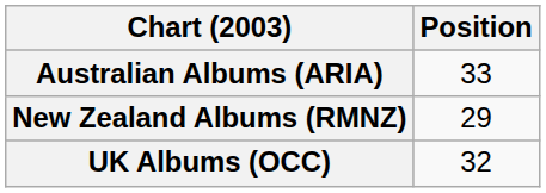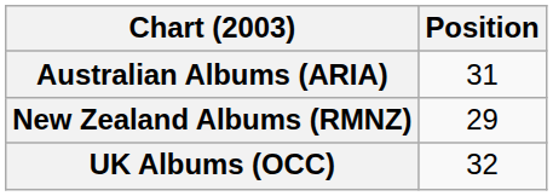Australian Albums (ARIA) | Position: 33 -> 31
